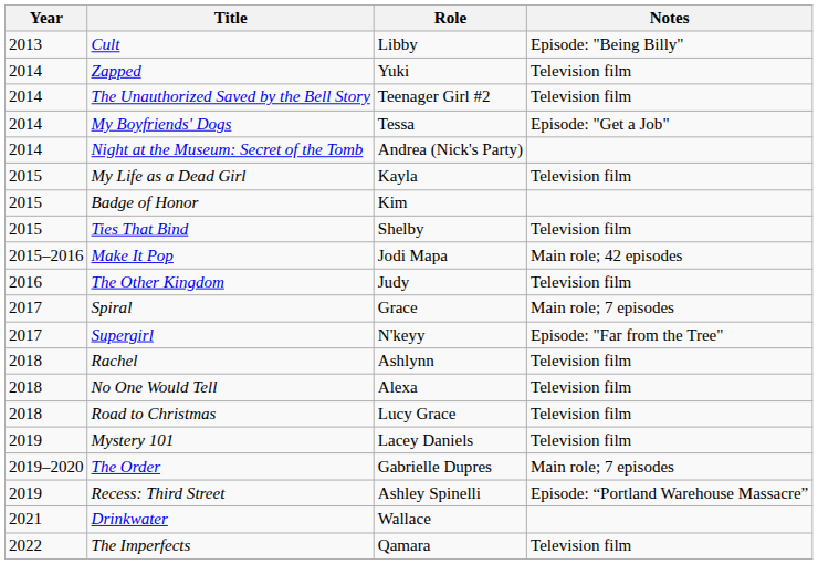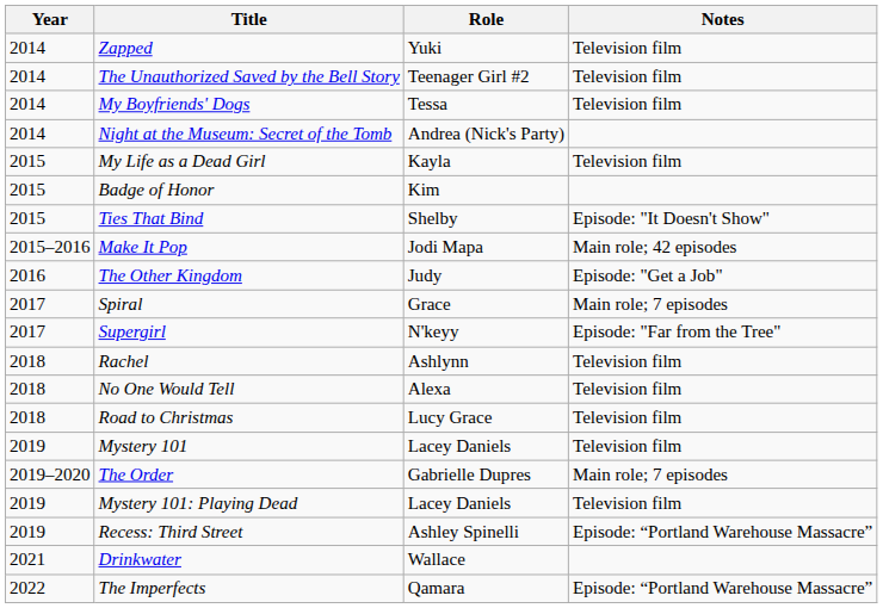- row: 2013 | Cult | Libby | Episode: "Being Billy"
My Boyfriends' Dogs | Notes: Episode: "Get a Job" -> Television film
Ties That Bind | Notes: Television film -> Episode: "It Doesn't Show"
The Other Kingdom | Notes: Television film -> Episode: "Get a Job"
+ row: 2019 | Mystery 101: Playing Dead | Lacey Daniels | Television film
The Imperfects | Notes: Television film -> Episode: “Portland Warehouse Massacre”
